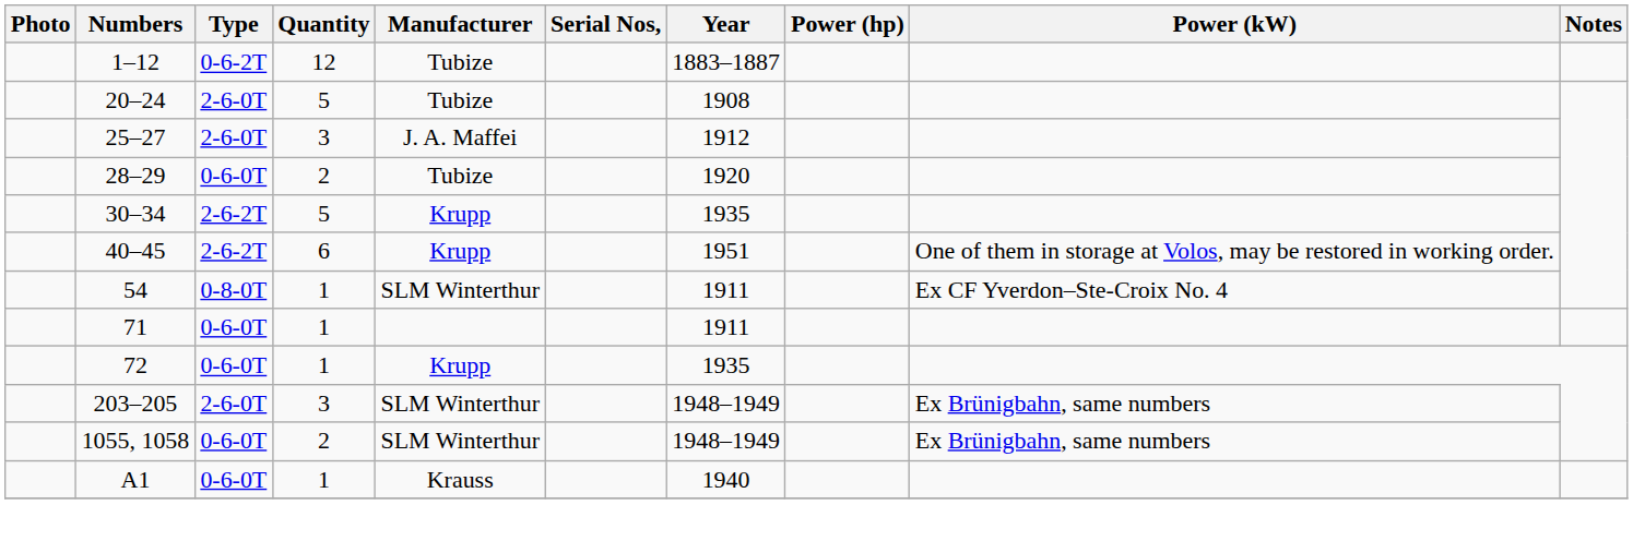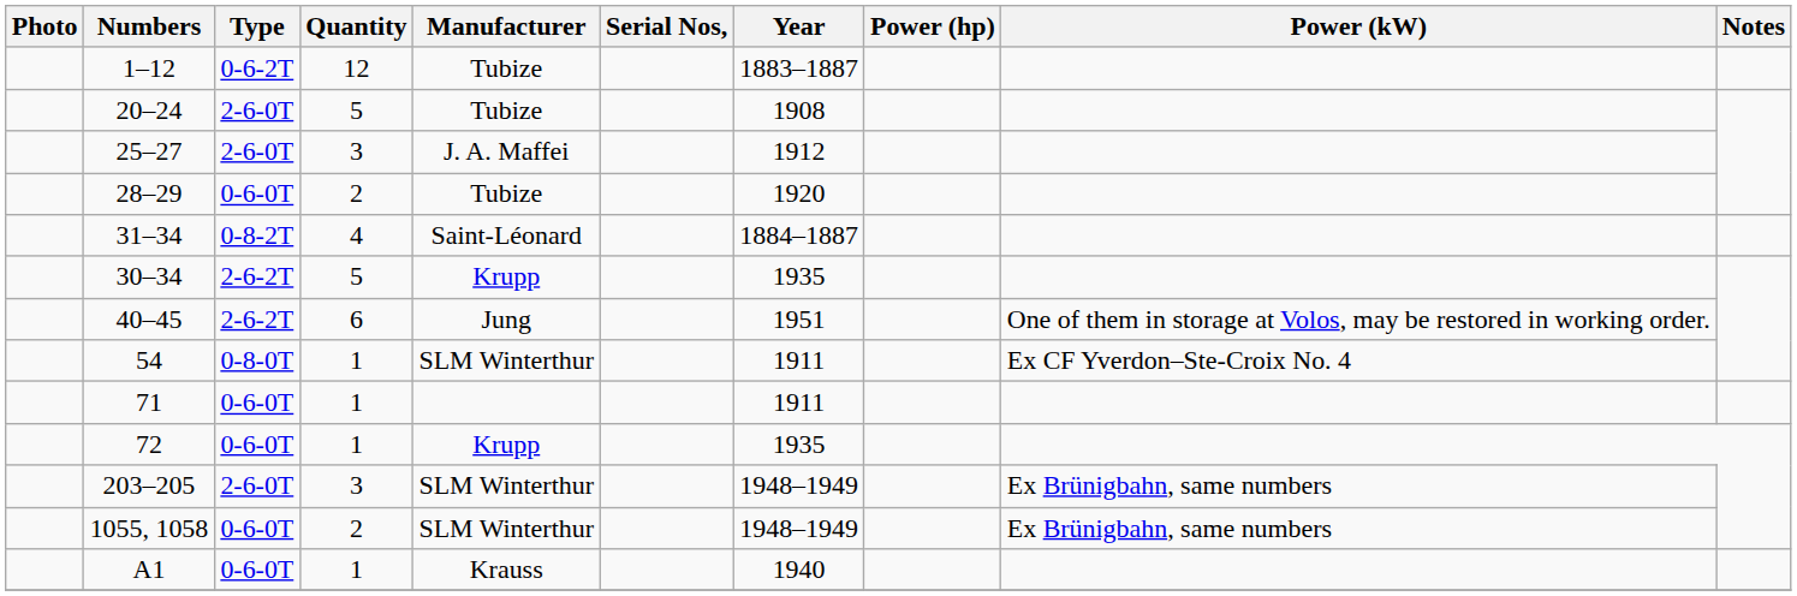+ row: 31–34 | 0-8-2T | 4 | Saint-Léonard | 1884–1887
40–45 | Manufacturer: Krupp -> Jung
